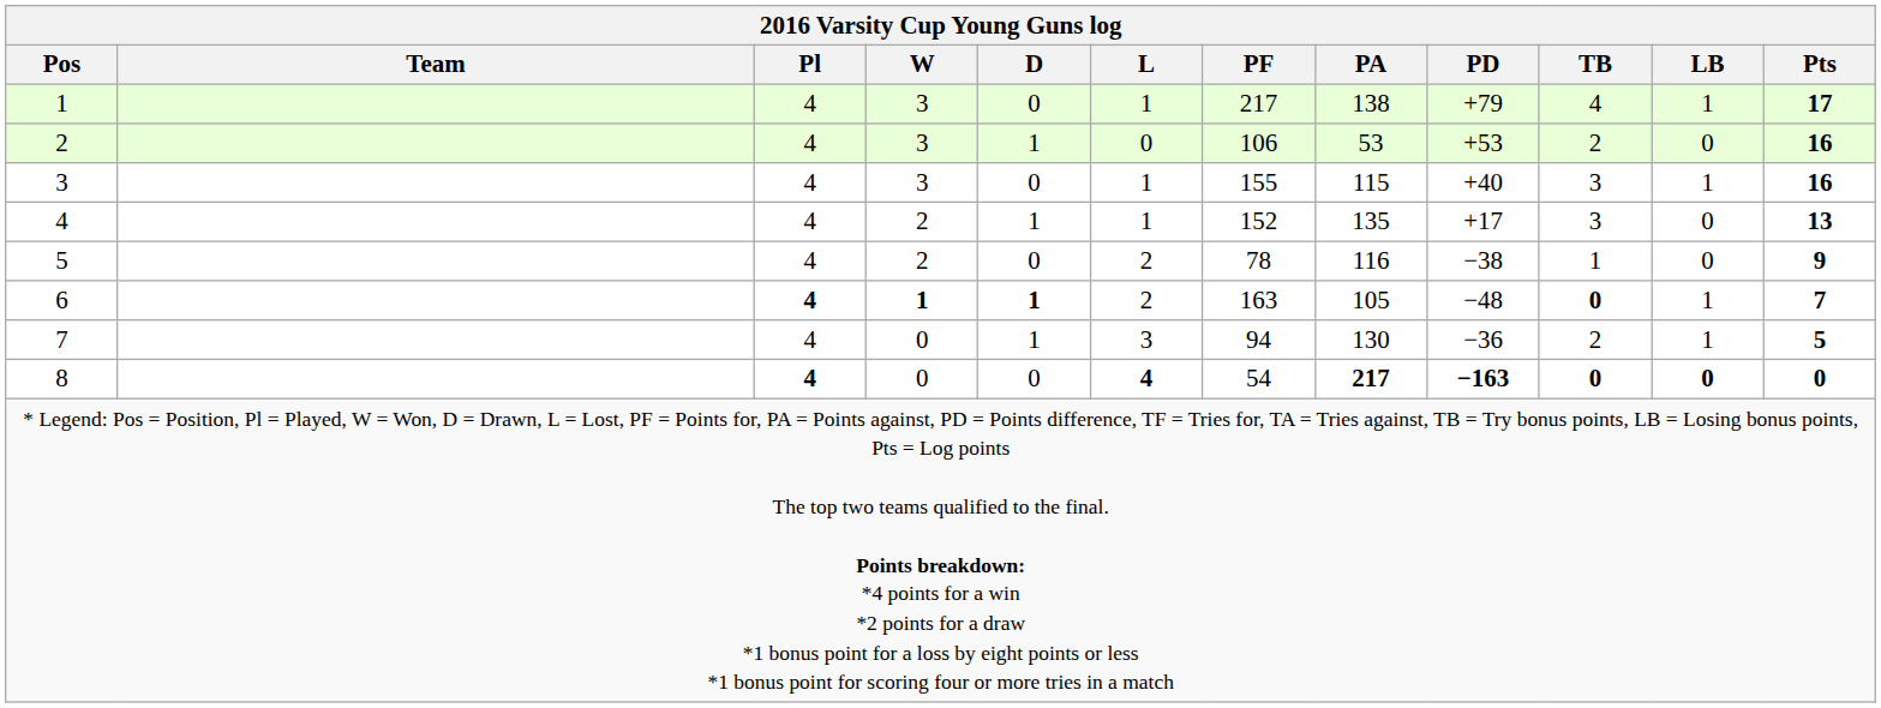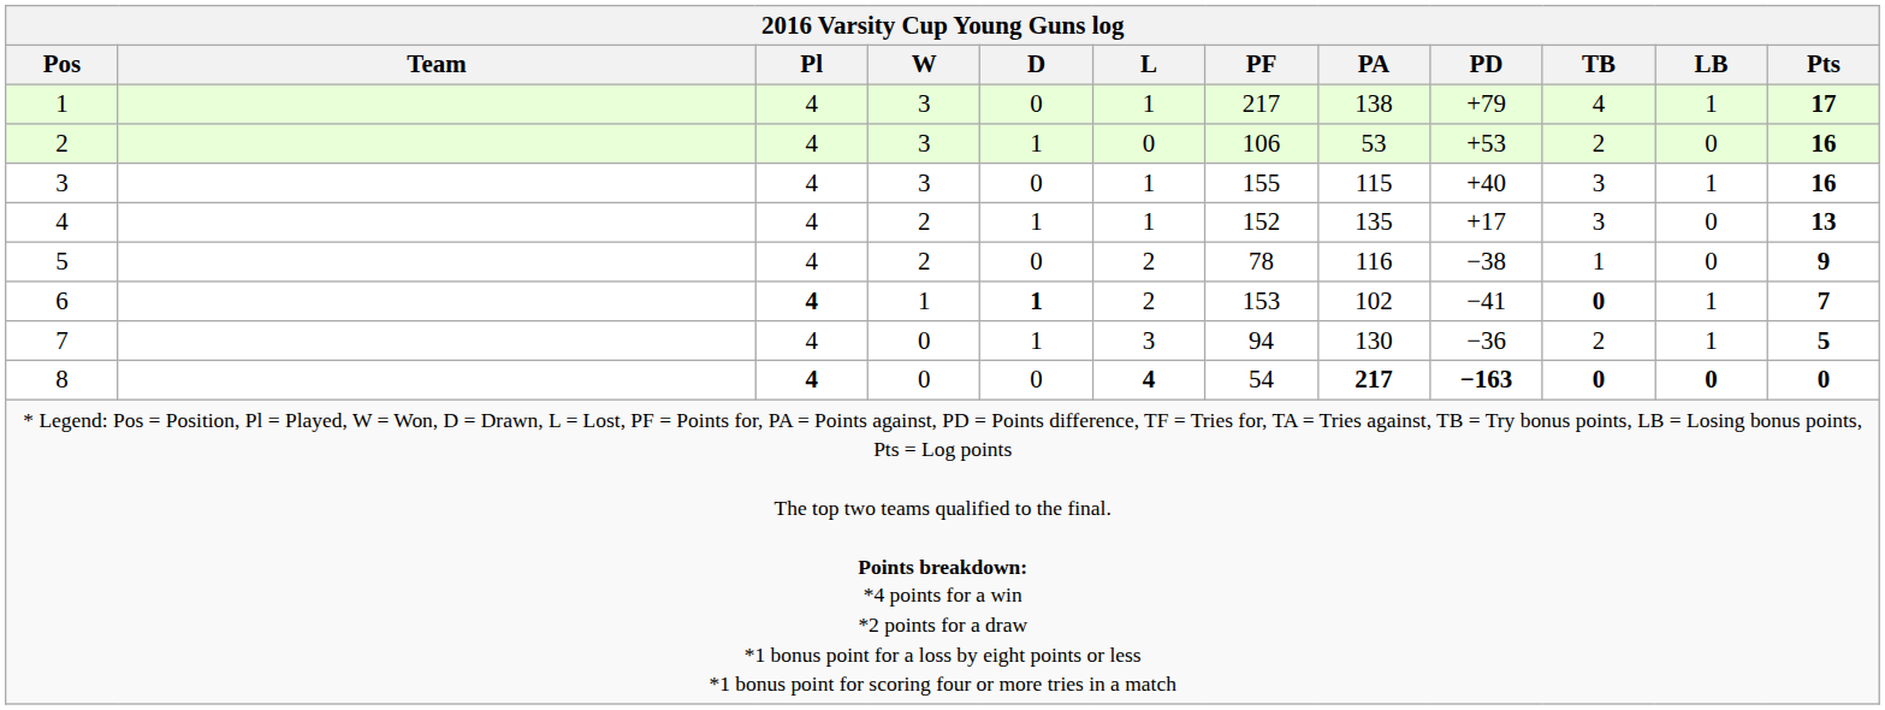6 | W: bold -> normal
6 | PF: 163 -> 153
6 | PA: 105 -> 102
6 | PD: −48 -> −41
